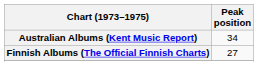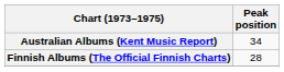Finnish Albums (The Official Finnish Charts) | Peak position: 27 -> 28
